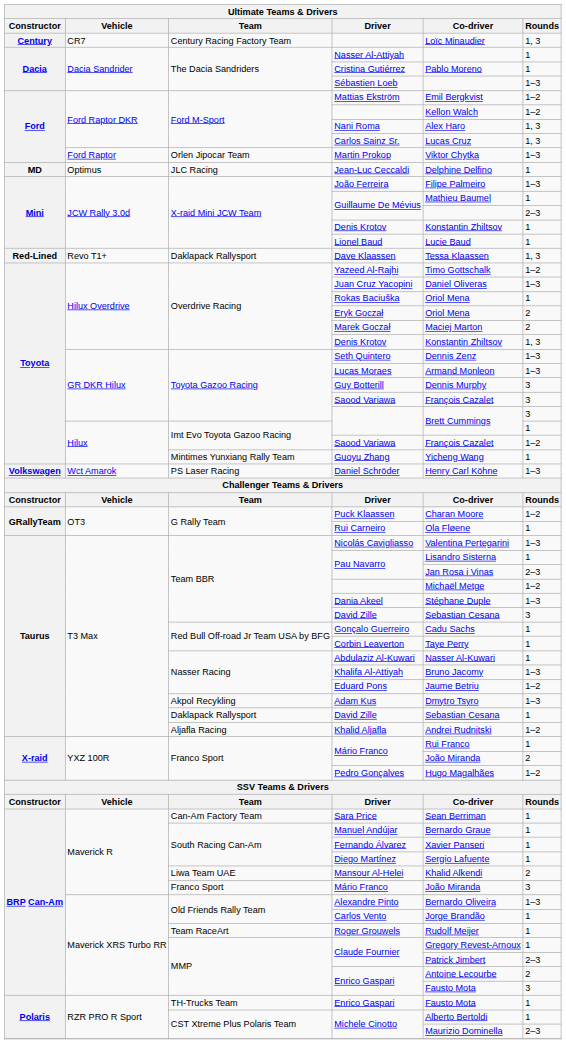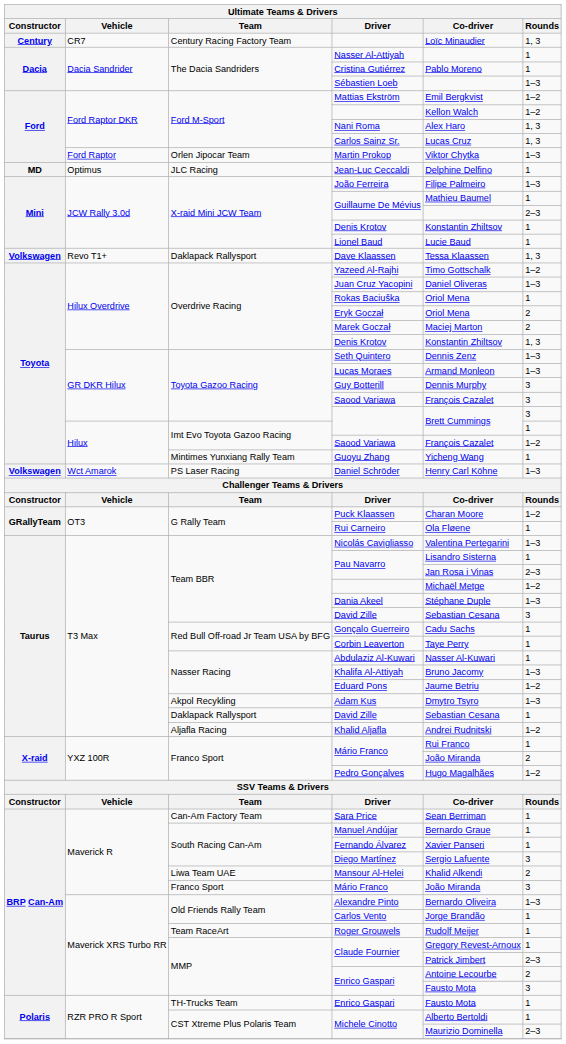Dave Klaassen | Constructor: Red-Lined -> Volkswagen
Diego Martínez | Rounds: 1 -> 3
